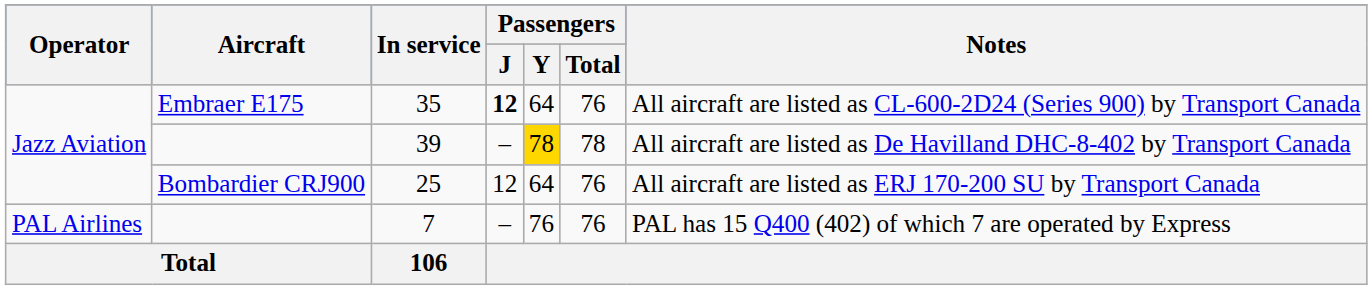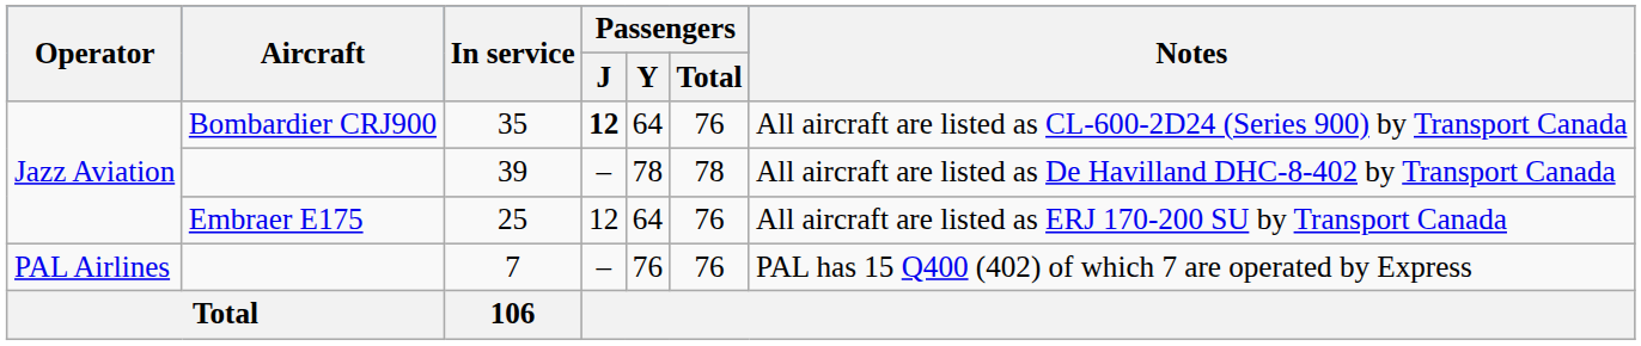35 | Aircraft: Embraer E175 -> Bombardier CRJ900
39 | Passengers / Y: gold background -> no background
25 | Aircraft: Bombardier CRJ900 -> Embraer E175
